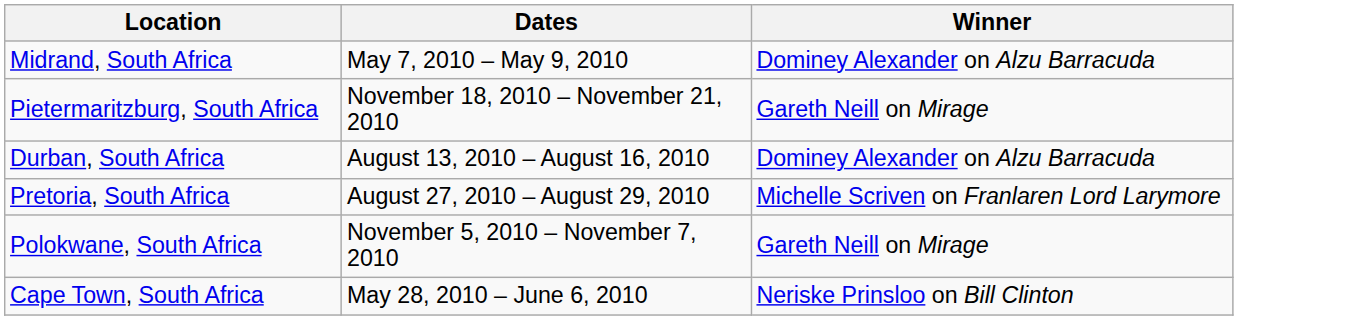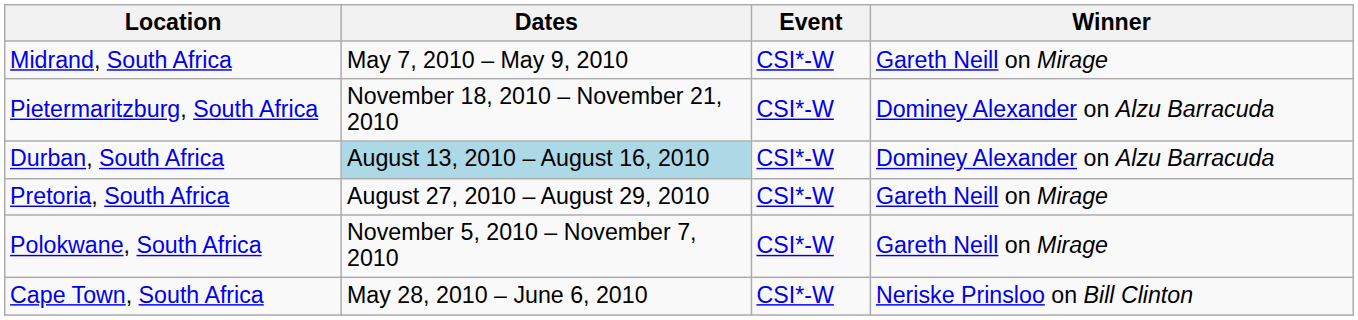+ column: Event | CSI*-W | CSI*-W | CSI*-W | CSI*-W | CSI*-W | CSI*-W
Midrand, South Africa | Winner: Dominey Alexander on Alzu Barracuda -> Gareth Neill on Mirage
Pietermaritzburg, South Africa | Winner: Gareth Neill on Mirage -> Dominey Alexander on Alzu Barracuda
Durban, South Africa | Dates: no background -> lightblue background
Pretoria, South Africa | Winner: Michelle Scriven on Franlaren Lord Larymore -> Gareth Neill on Mirage
